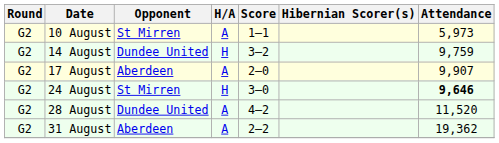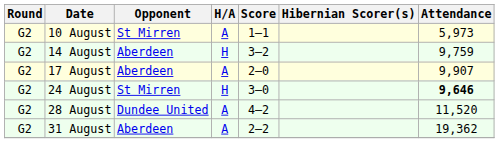14 August | Opponent: Dundee United -> Aberdeen
